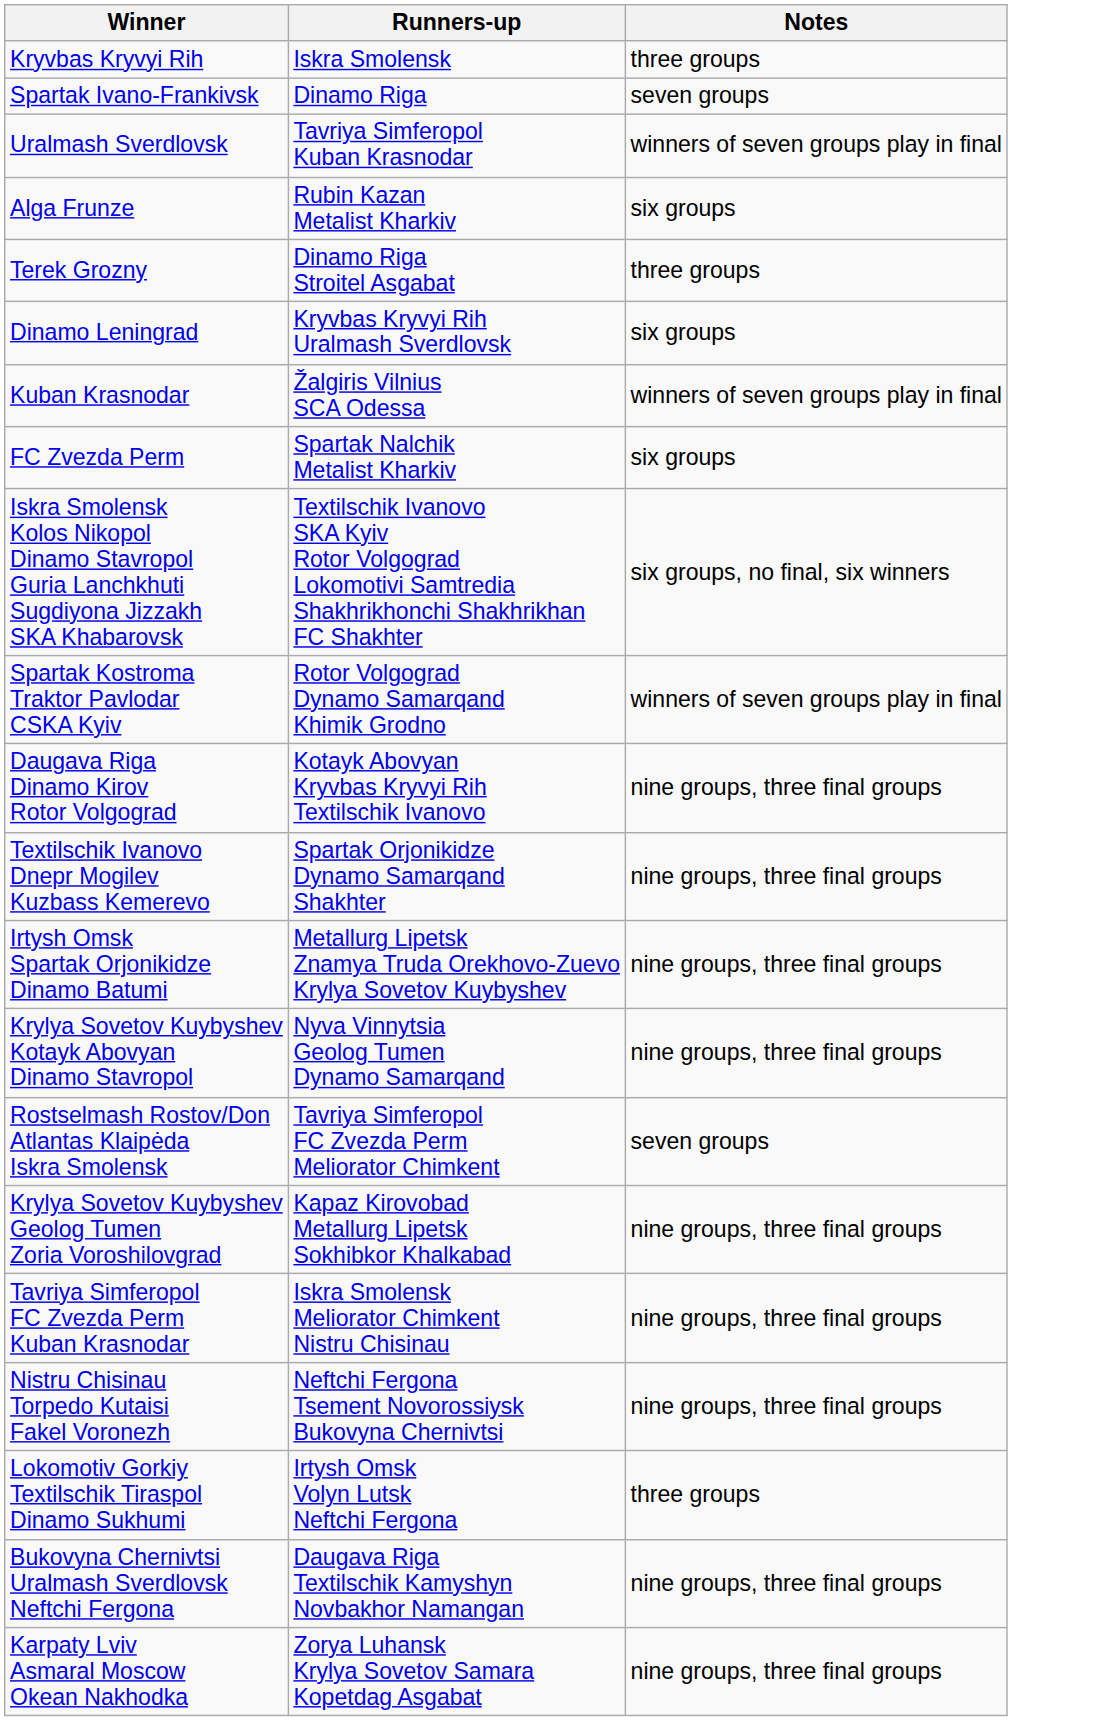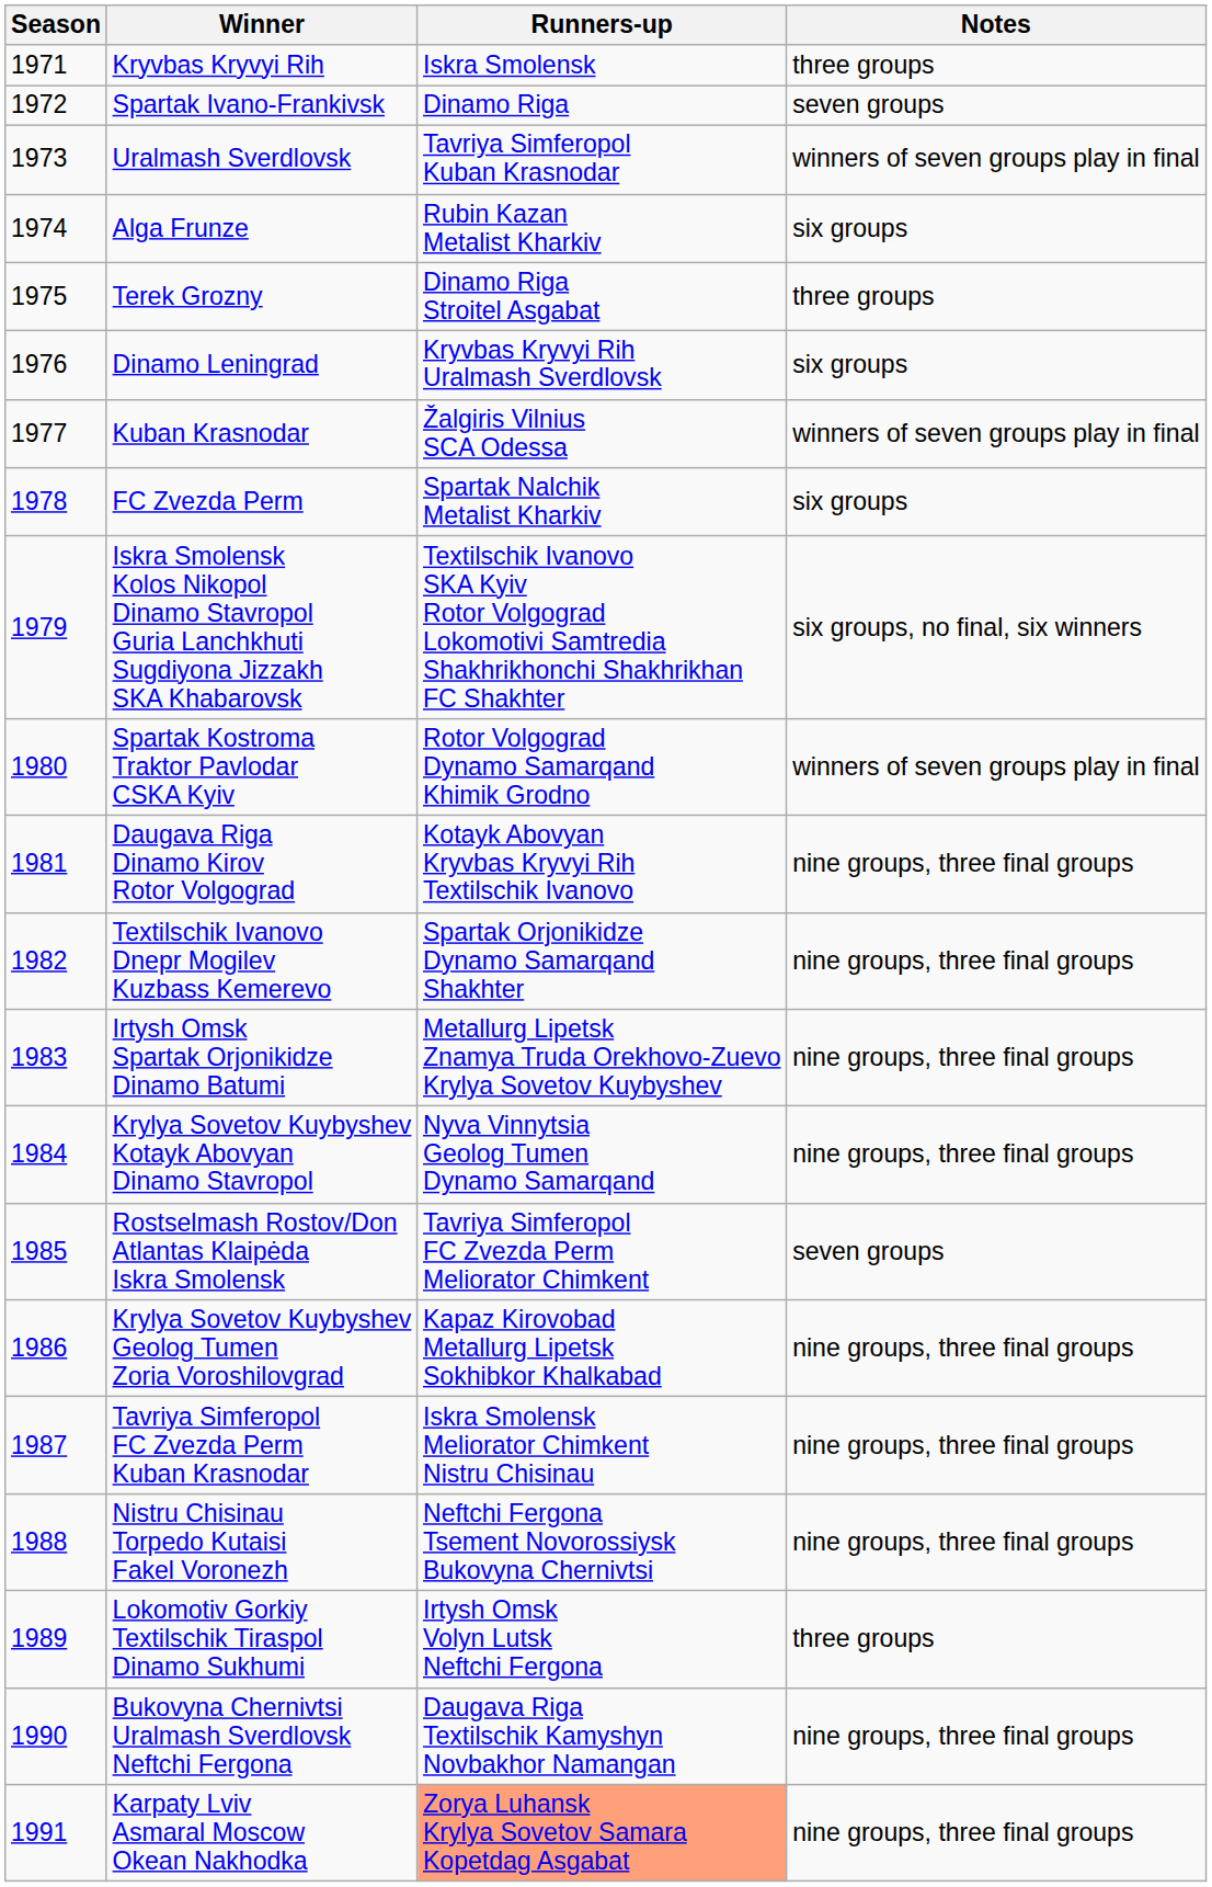+ column: Season | 1971 | 1972 | 1973 | 1974 | 1975 | 1976 | 1977 | 1978 | 1979 | 1980 | 1981 | 1982 | 1983 | 1984 | 1985 | 1986 | 1987 | 1988 | 1989 | 1990 | 1991
Karpaty Lviv Asmaral Moscow Okean Nakhodka | Runners-up: no background -> lightsalmon background
